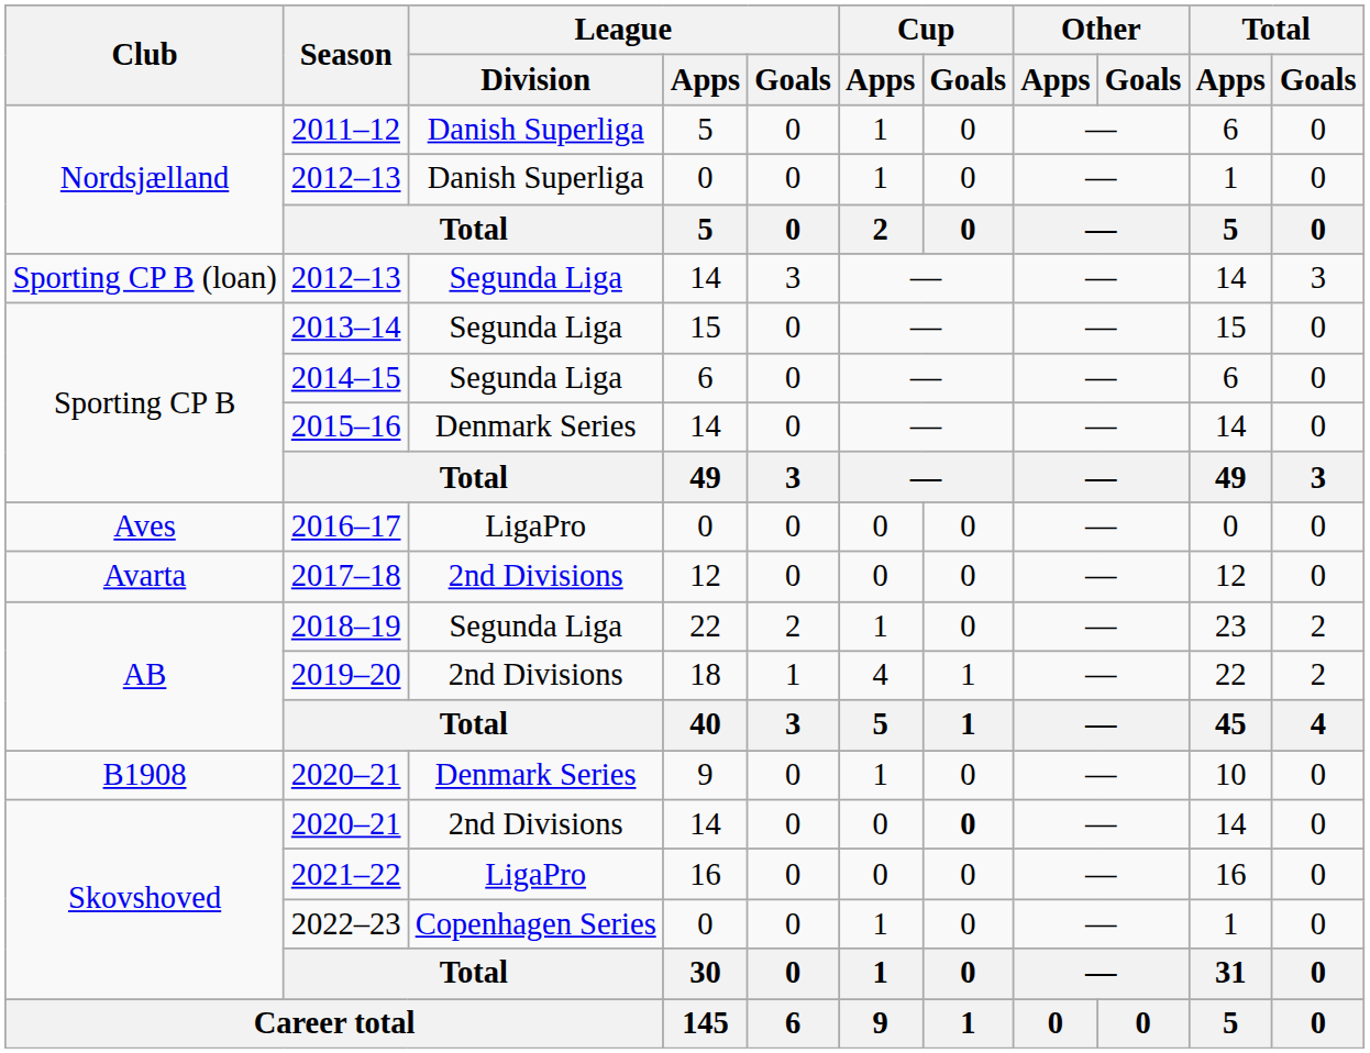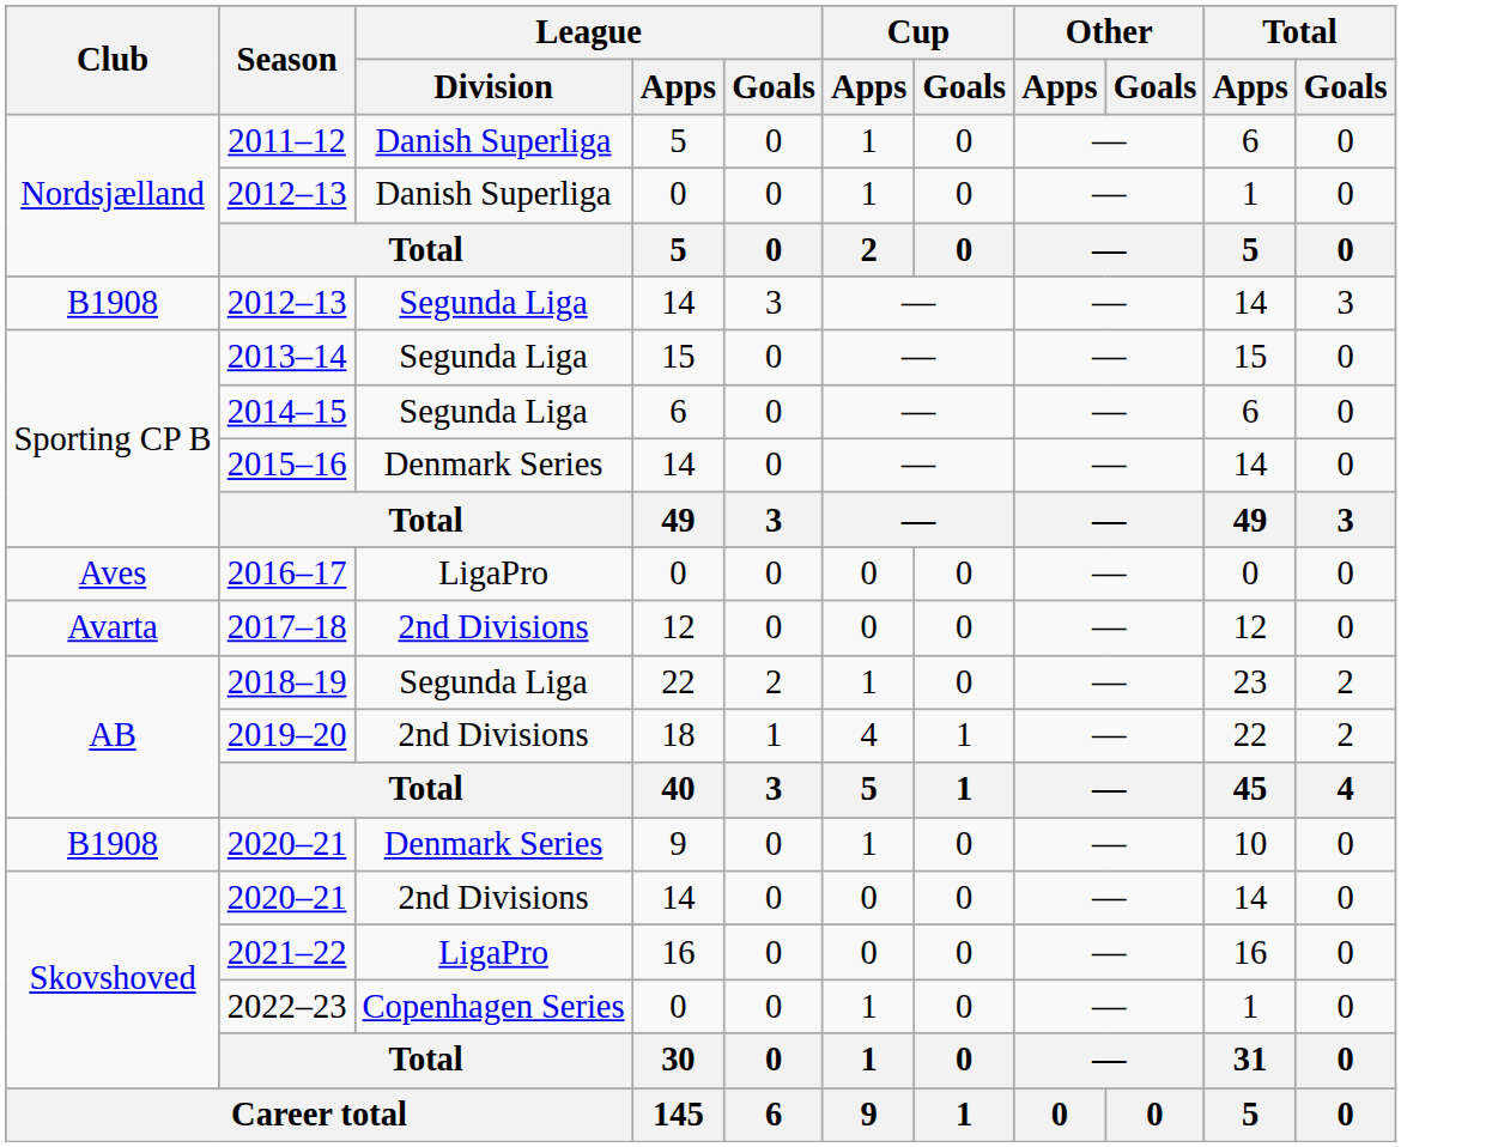2012–13 / 14 | Club: Sporting CP B (loan) -> B1908
2020–21 / 14 | Cup / Goals: bold -> normal
